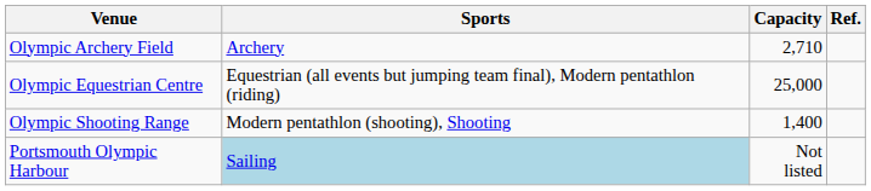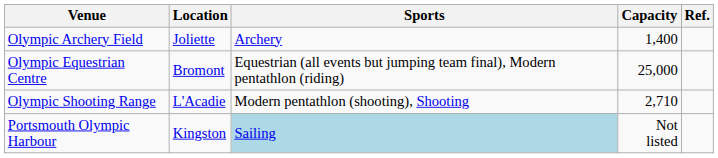+ column: Location | Joliette | Bromont | L'Acadie | Kingston
Olympic Archery Field | Capacity: 2,710 -> 1,400
Olympic Shooting Range | Capacity: 1,400 -> 2,710
